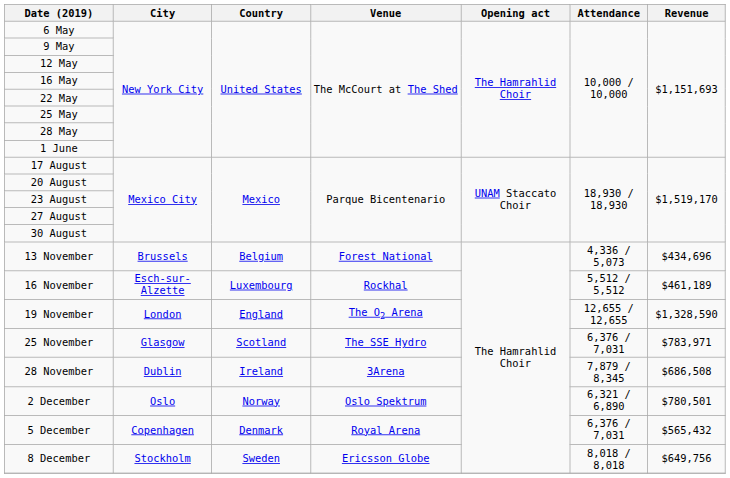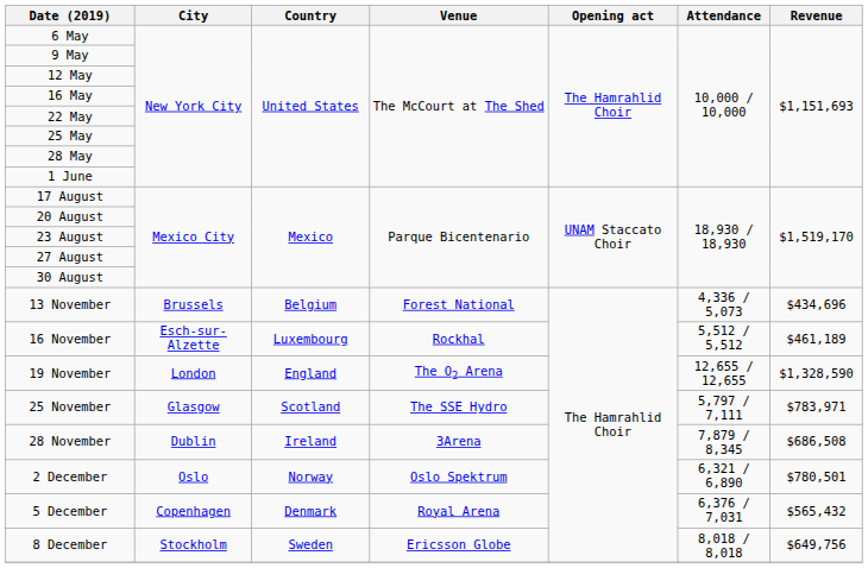25 November | Attendance: 6,376 / 7,031 -> 5,797 / 7,111
